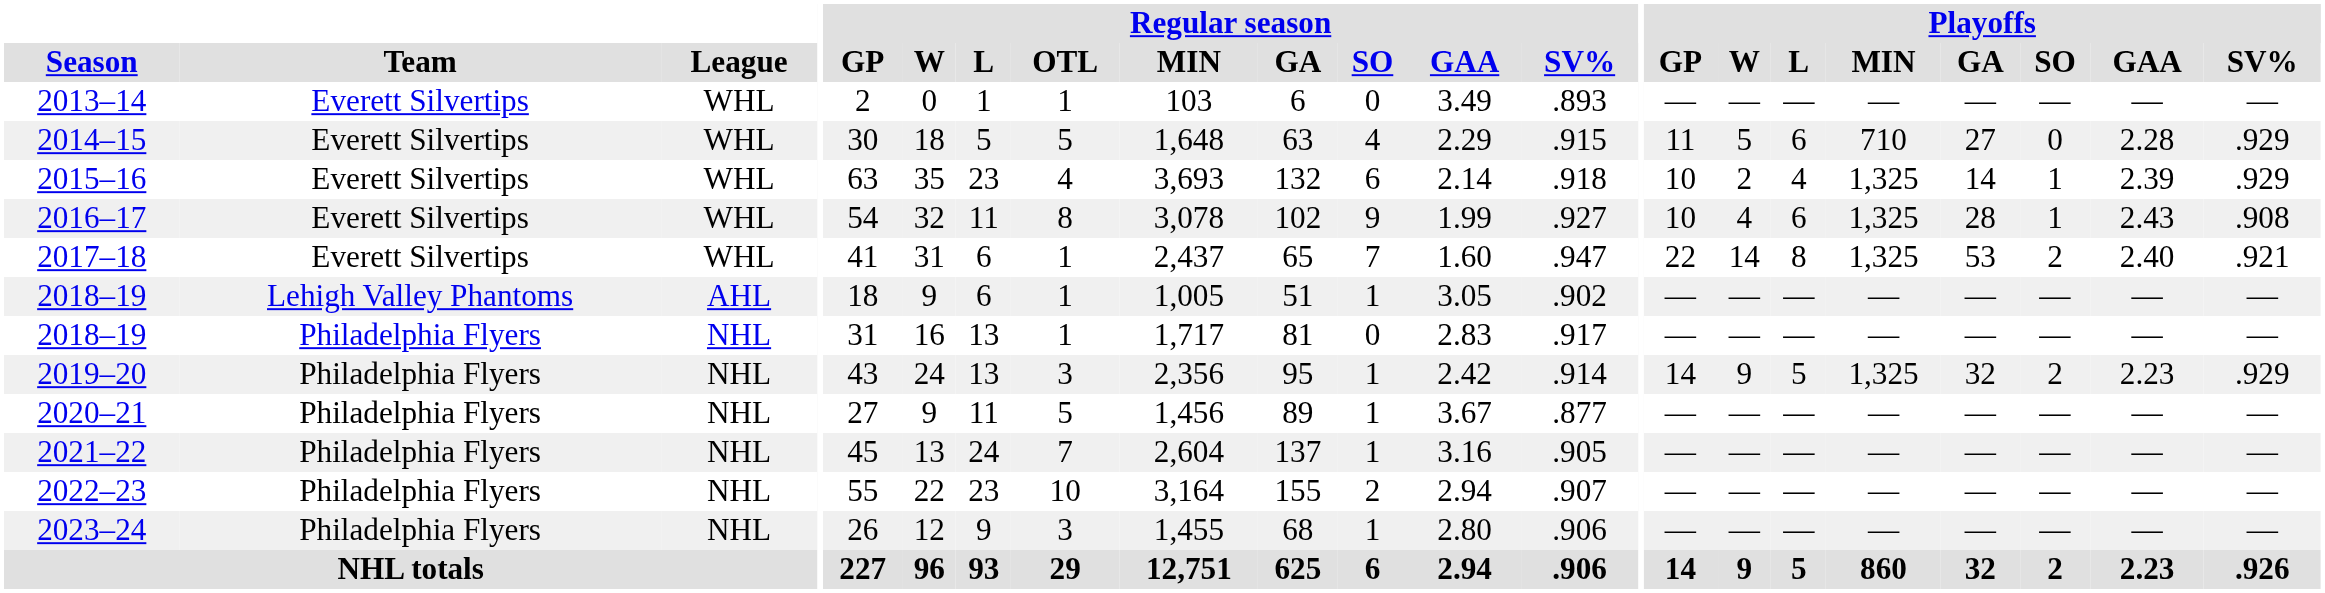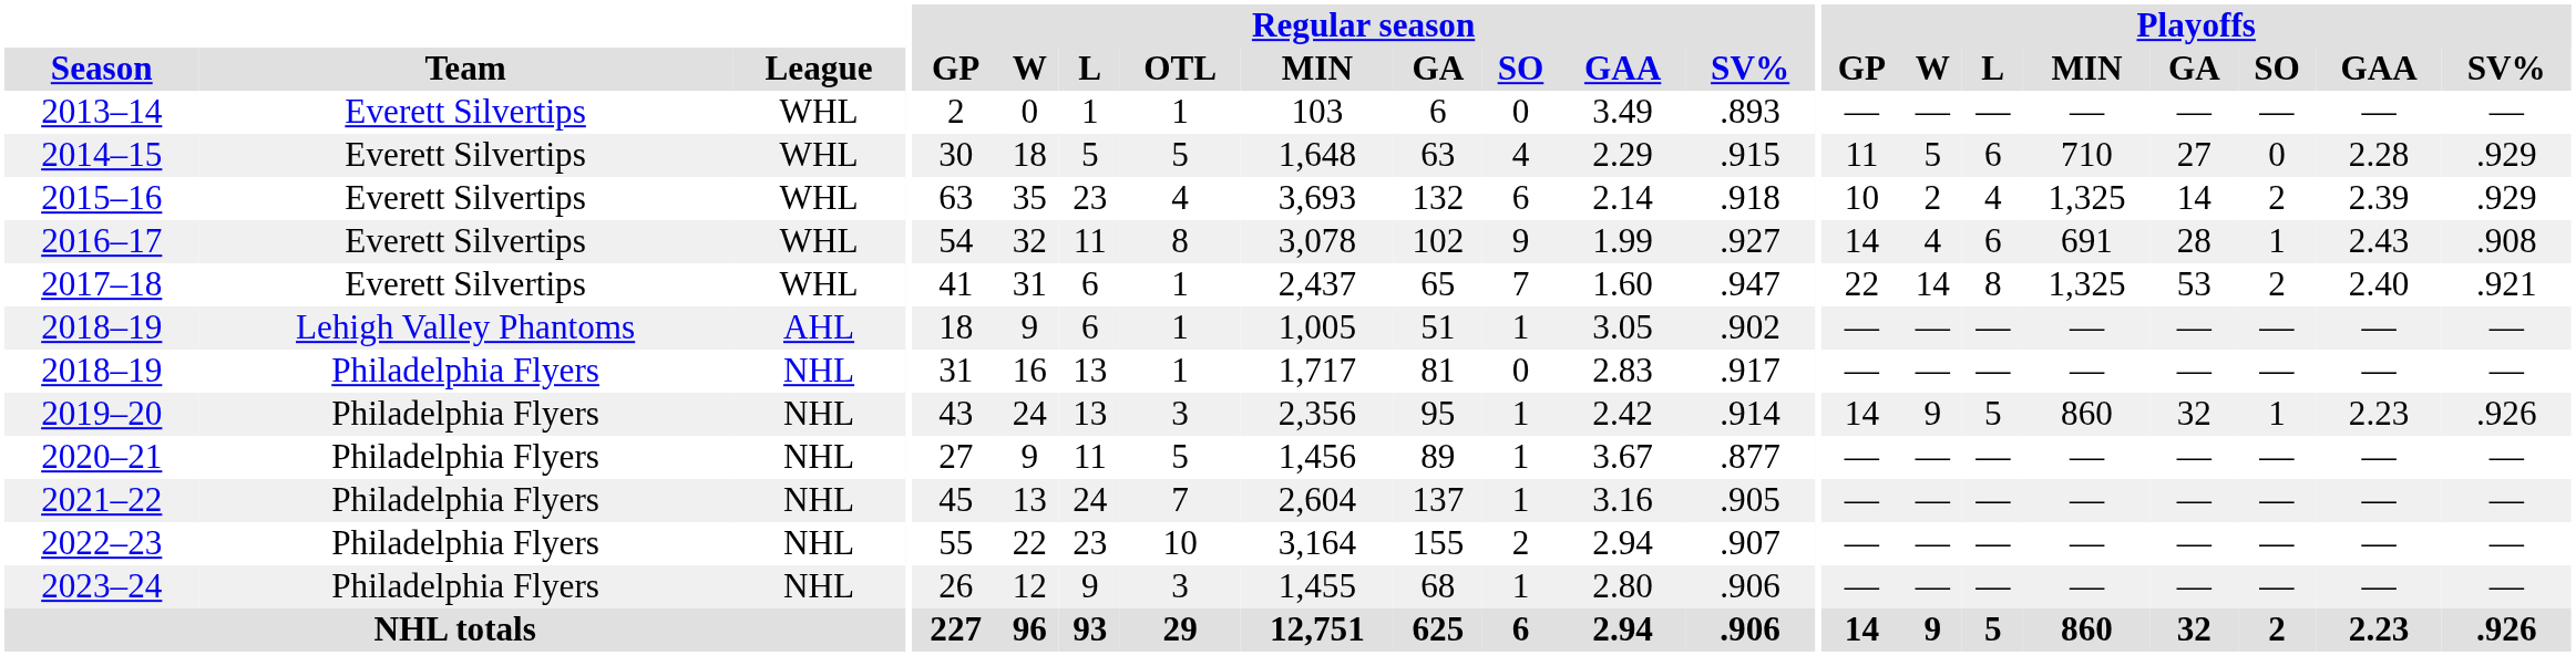2015–16 | Playoffs / SO: 1 -> 2
2016–17 | Playoffs / GP: 10 -> 14
2016–17 | Playoffs / MIN: 1,325 -> 691
2019–20 | Playoffs / MIN: 1,325 -> 860
2019–20 | Playoffs / SO: 2 -> 1
2019–20 | Playoffs / SV%: .929 -> .926
